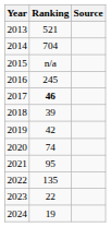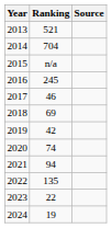2017 | Ranking: bold -> normal
2018 | Ranking: 39 -> 69
2021 | Ranking: 95 -> 94
